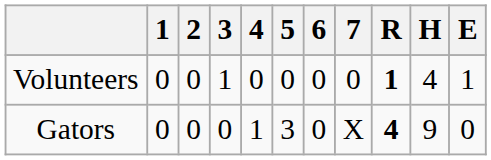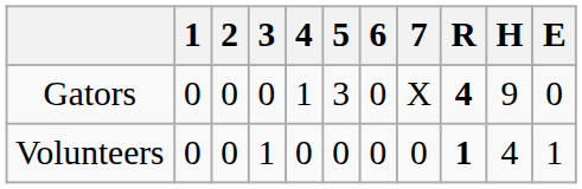rows swapped: Volunteers <-> Gators
